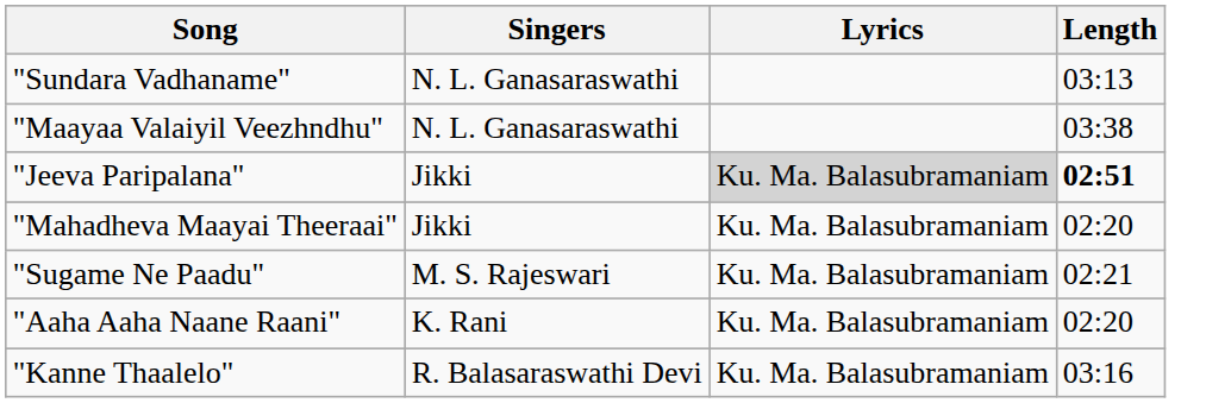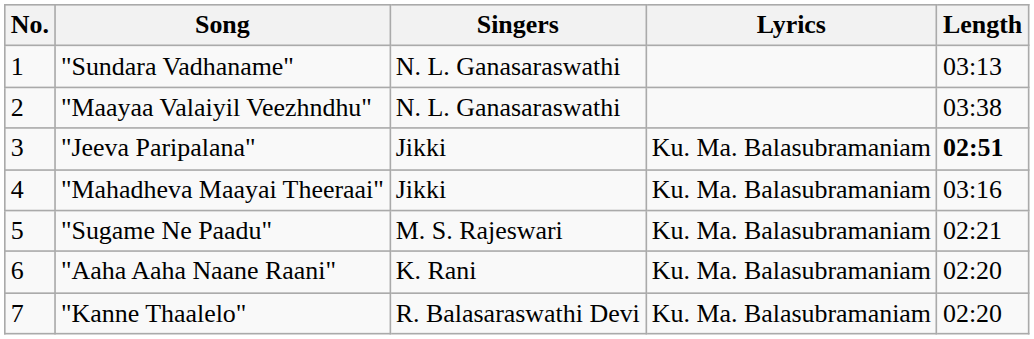+ column: No. | 1 | 2 | 3 | 4 | 5 | 6 | 7
"Jeeva Paripalana" | Lyrics: lightgrey background -> no background
"Mahadheva Maayai Theeraai" | Length: 02:20 -> 03:16
"Kanne Thaalelo" | Length: 03:16 -> 02:20
